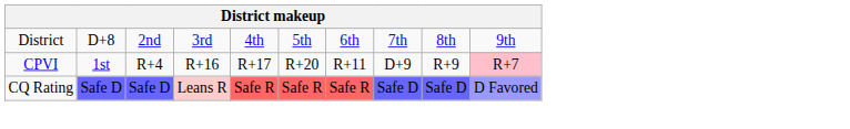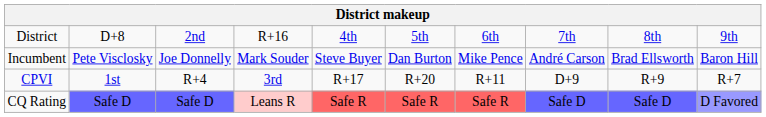District | column 4: 3rd -> R+16
+ row: Incumbent | Pete Visclosky | Joe Donnelly | Mark Souder | Steve Buyer | Dan Burton | Mike Pence | André Carson | Brad Ellsworth | Baron Hill
CPVI | column 4: R+16 -> 3rd
CPVI | column 10: pink background -> no background
